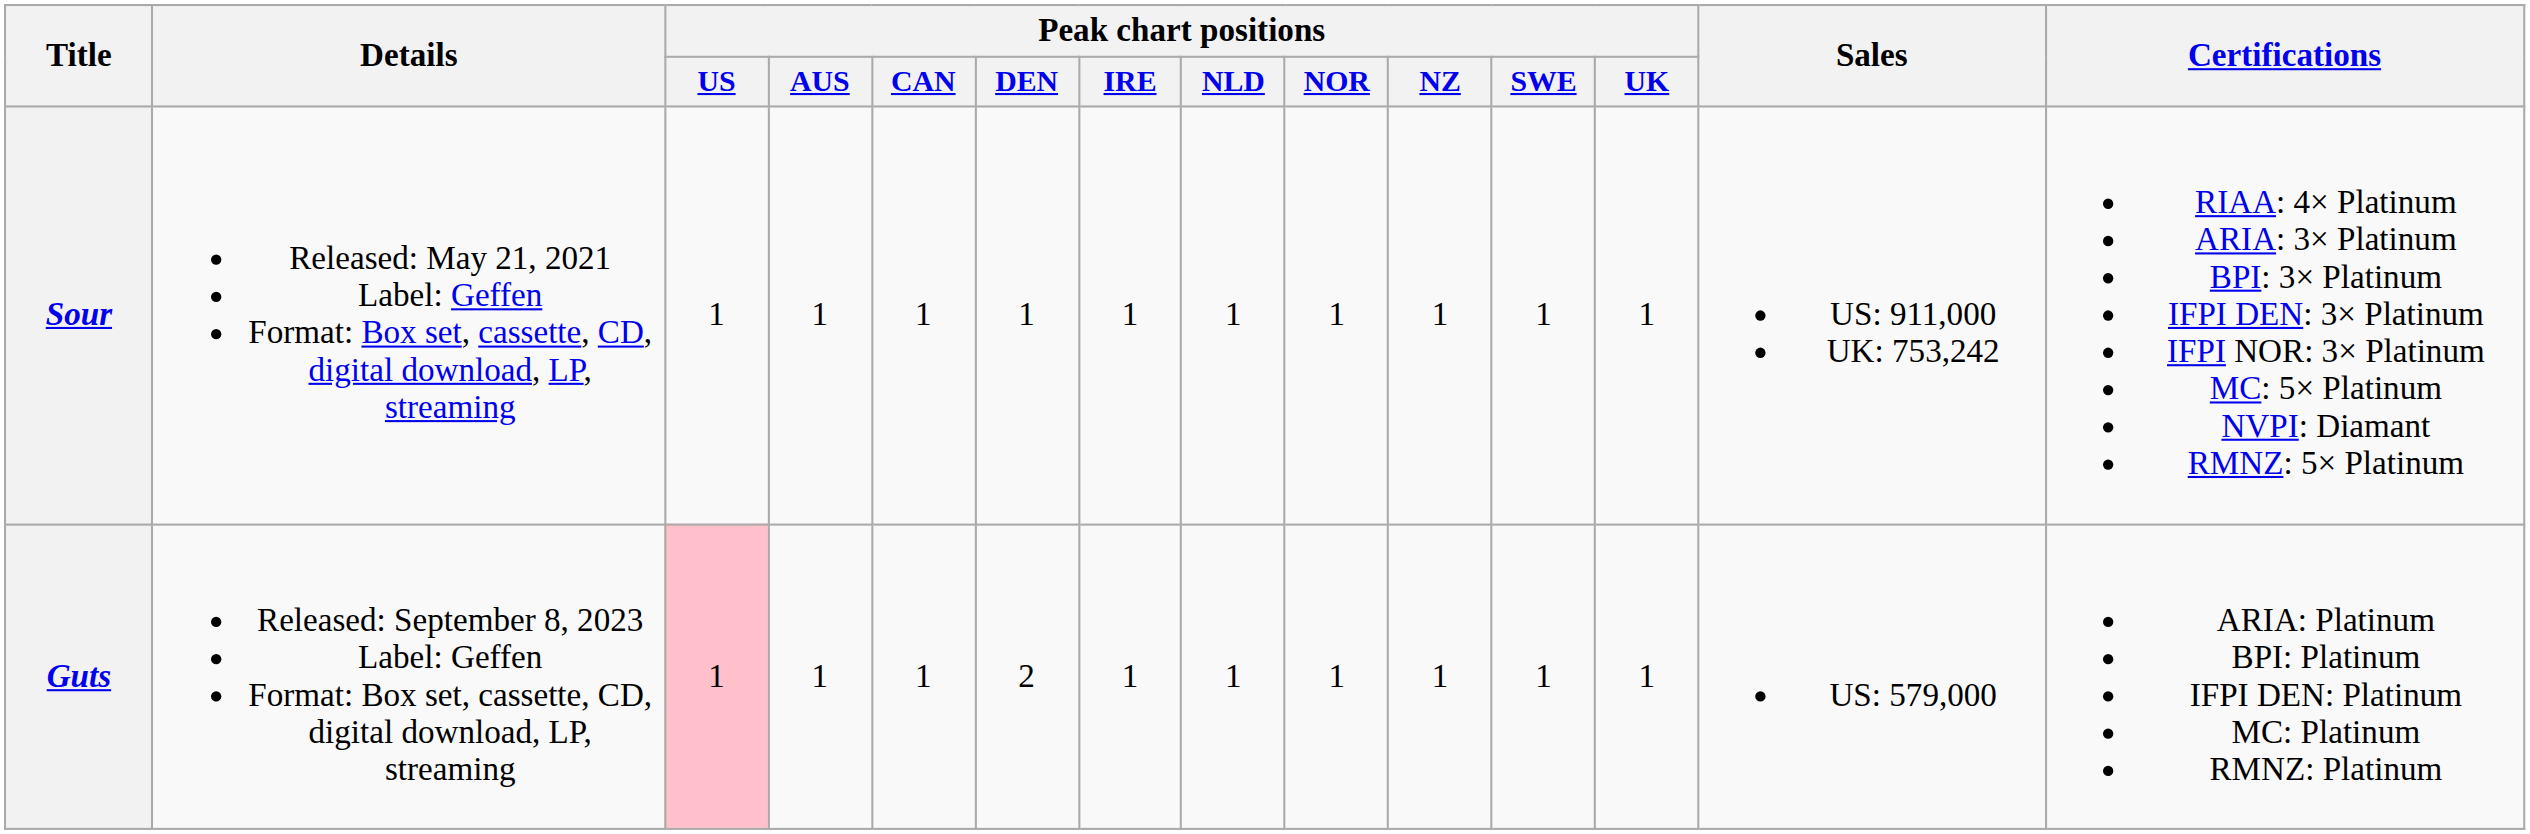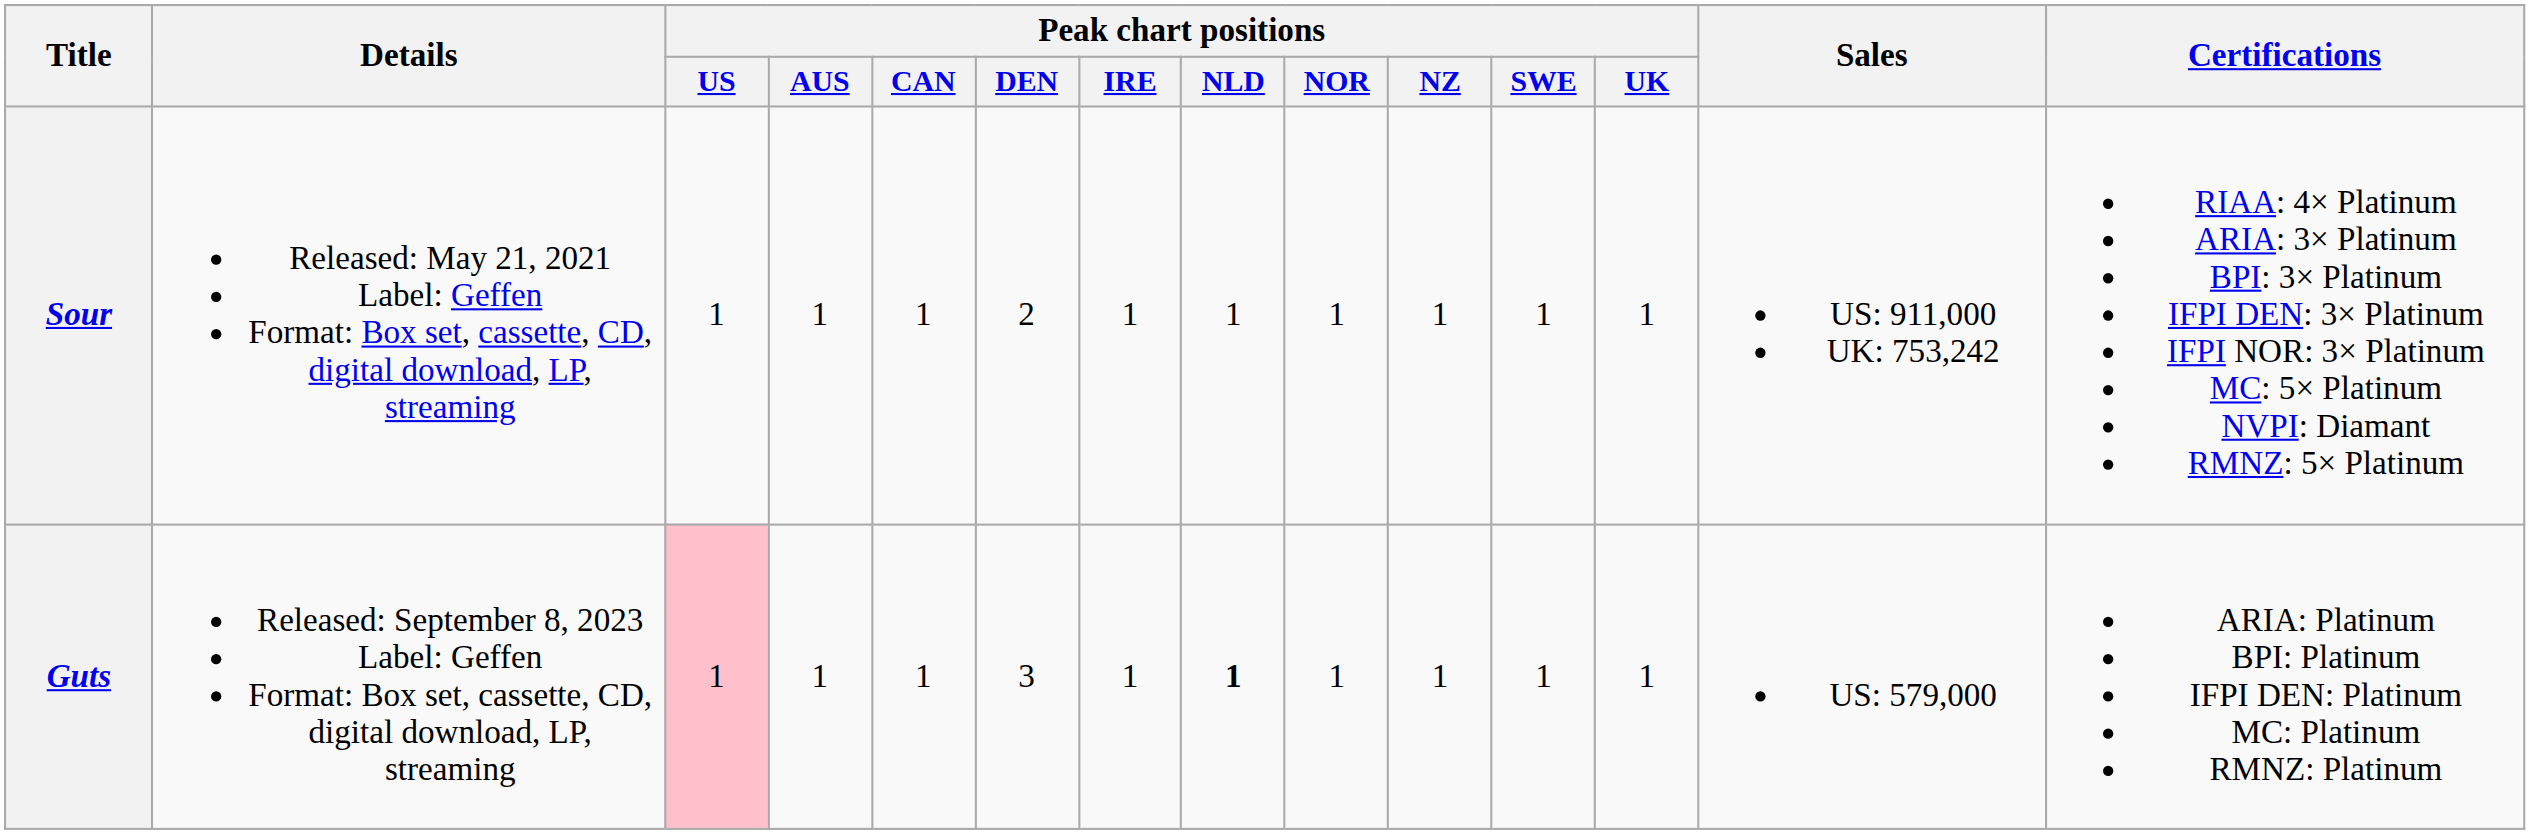Sour | Peak chart positions / DEN: 1 -> 2
Guts | Peak chart positions / DEN: 2 -> 3
Guts | Peak chart positions / NLD: normal -> bold
